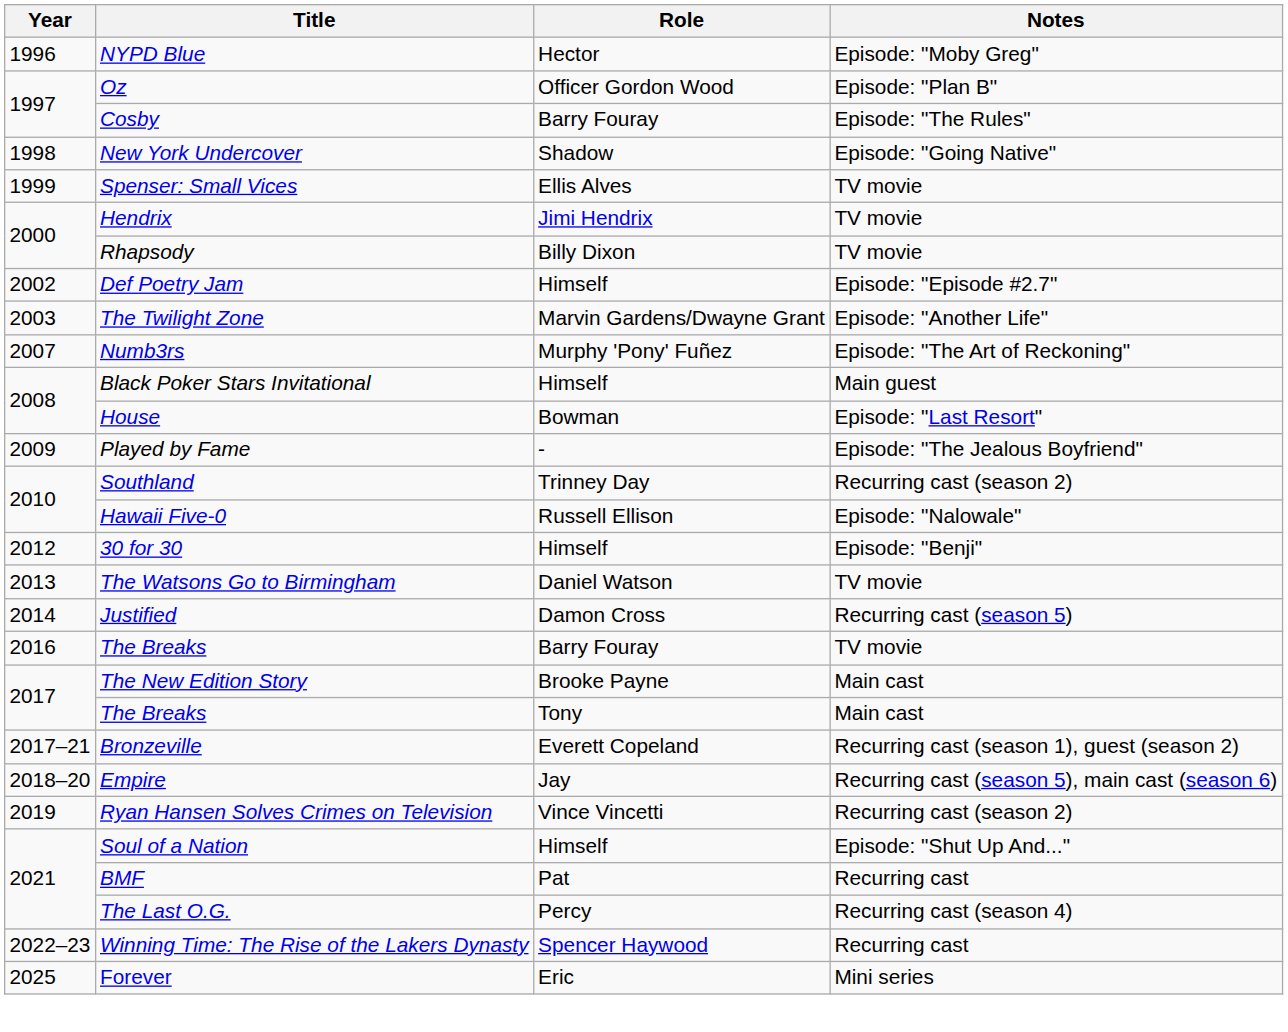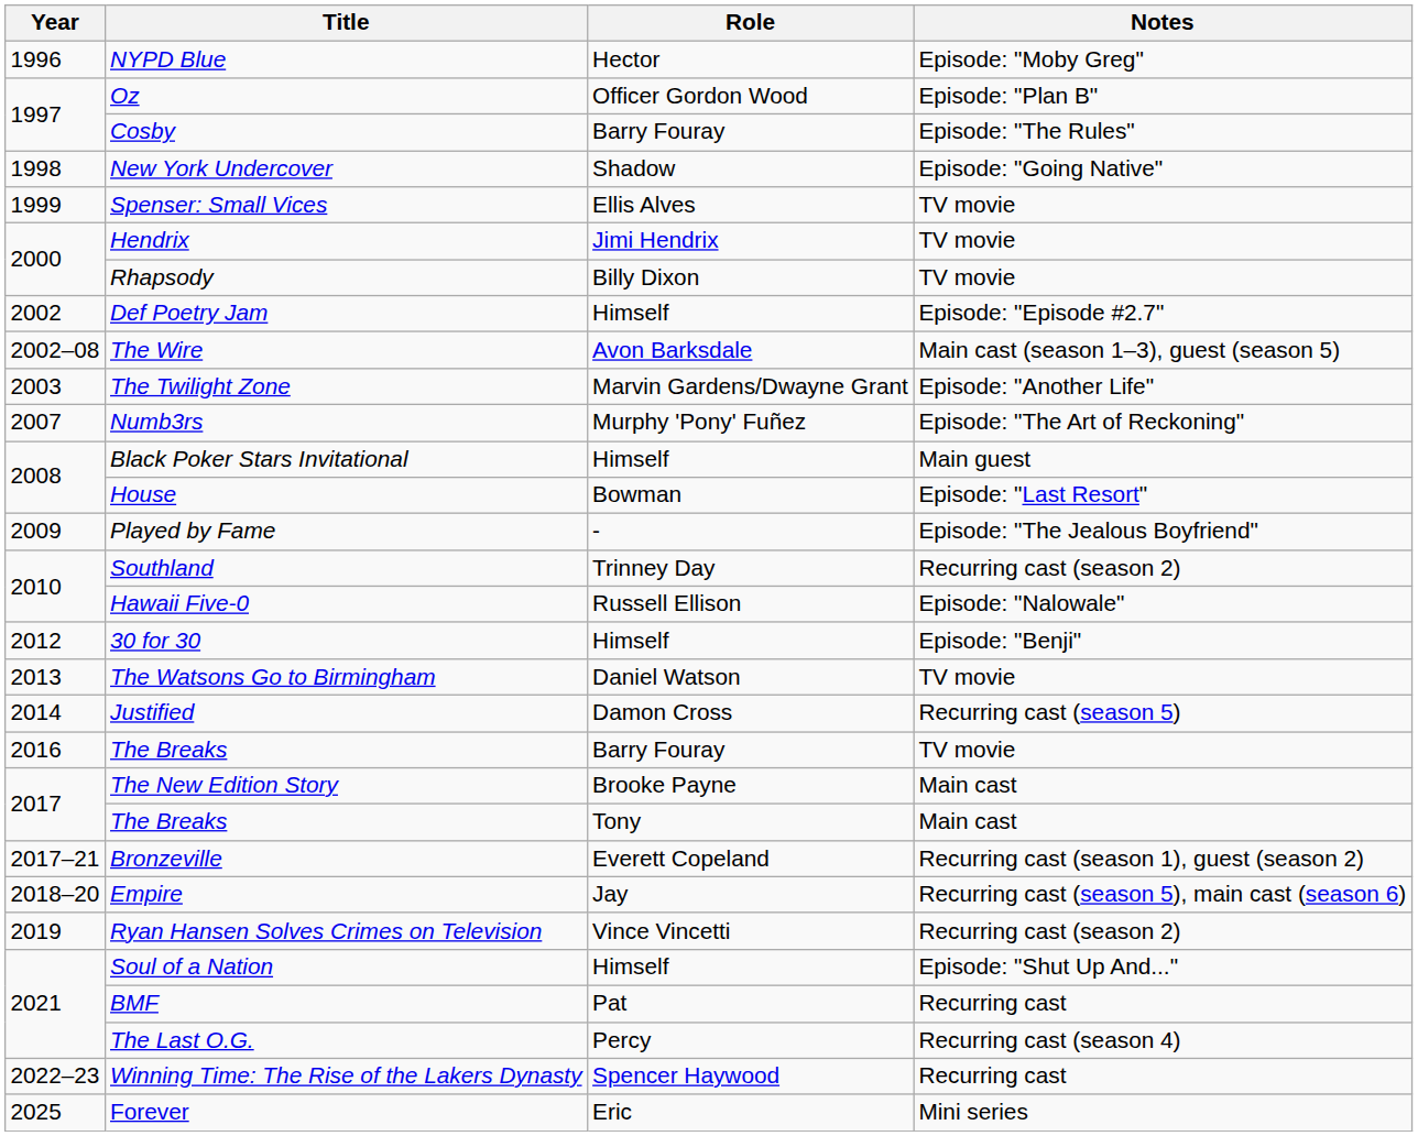+ row: 2002–08 | The Wire | Avon Barksdale | Main cast (season 1–3), guest (season 5)
